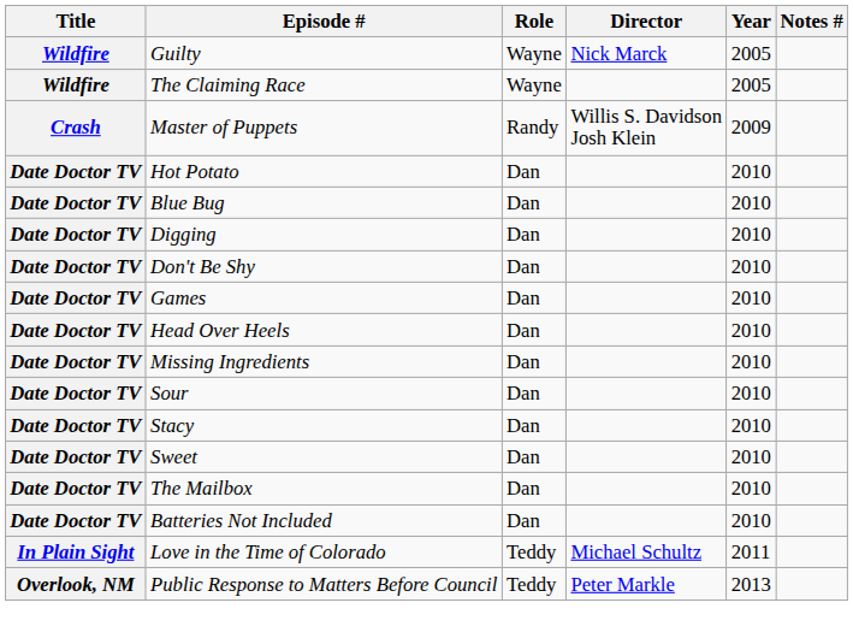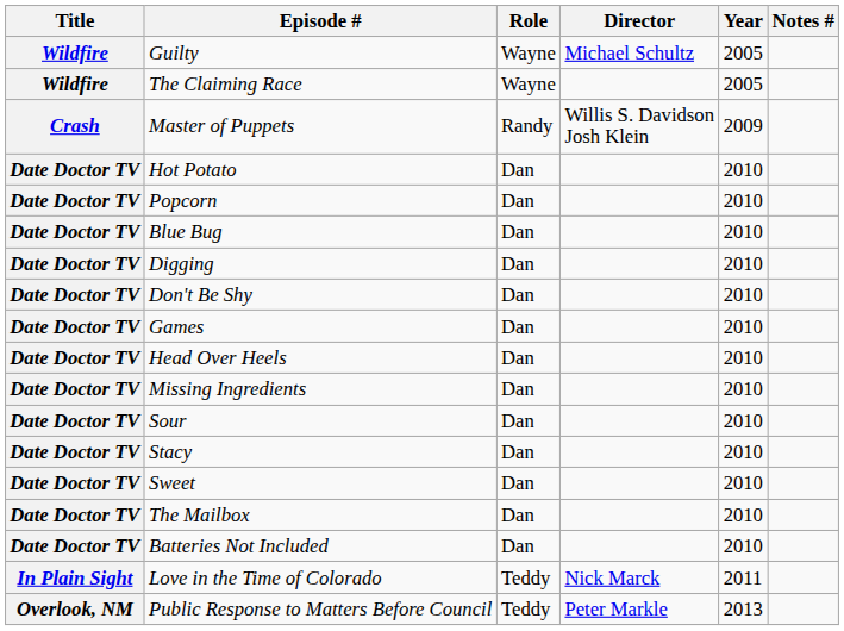Guilty | Director: Nick Marck -> Michael Schultz
+ row: Date Doctor TV | Popcorn | Dan | 2010
Love in the Time of Colorado | Director: Michael Schultz -> Nick Marck
